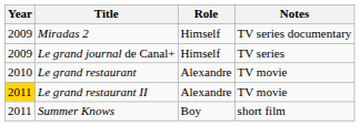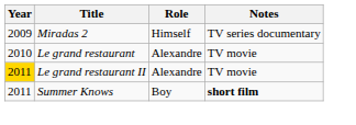- row: 2009 | Le grand journal de Canal+ | Himself | TV series
Summer Knows | Notes: normal -> bold
